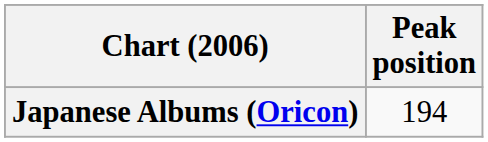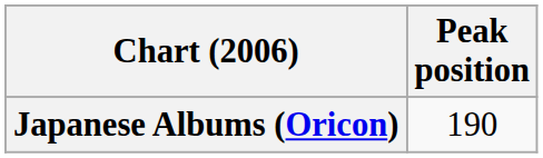Japanese Albums (Oricon) | Peak position: 194 -> 190
